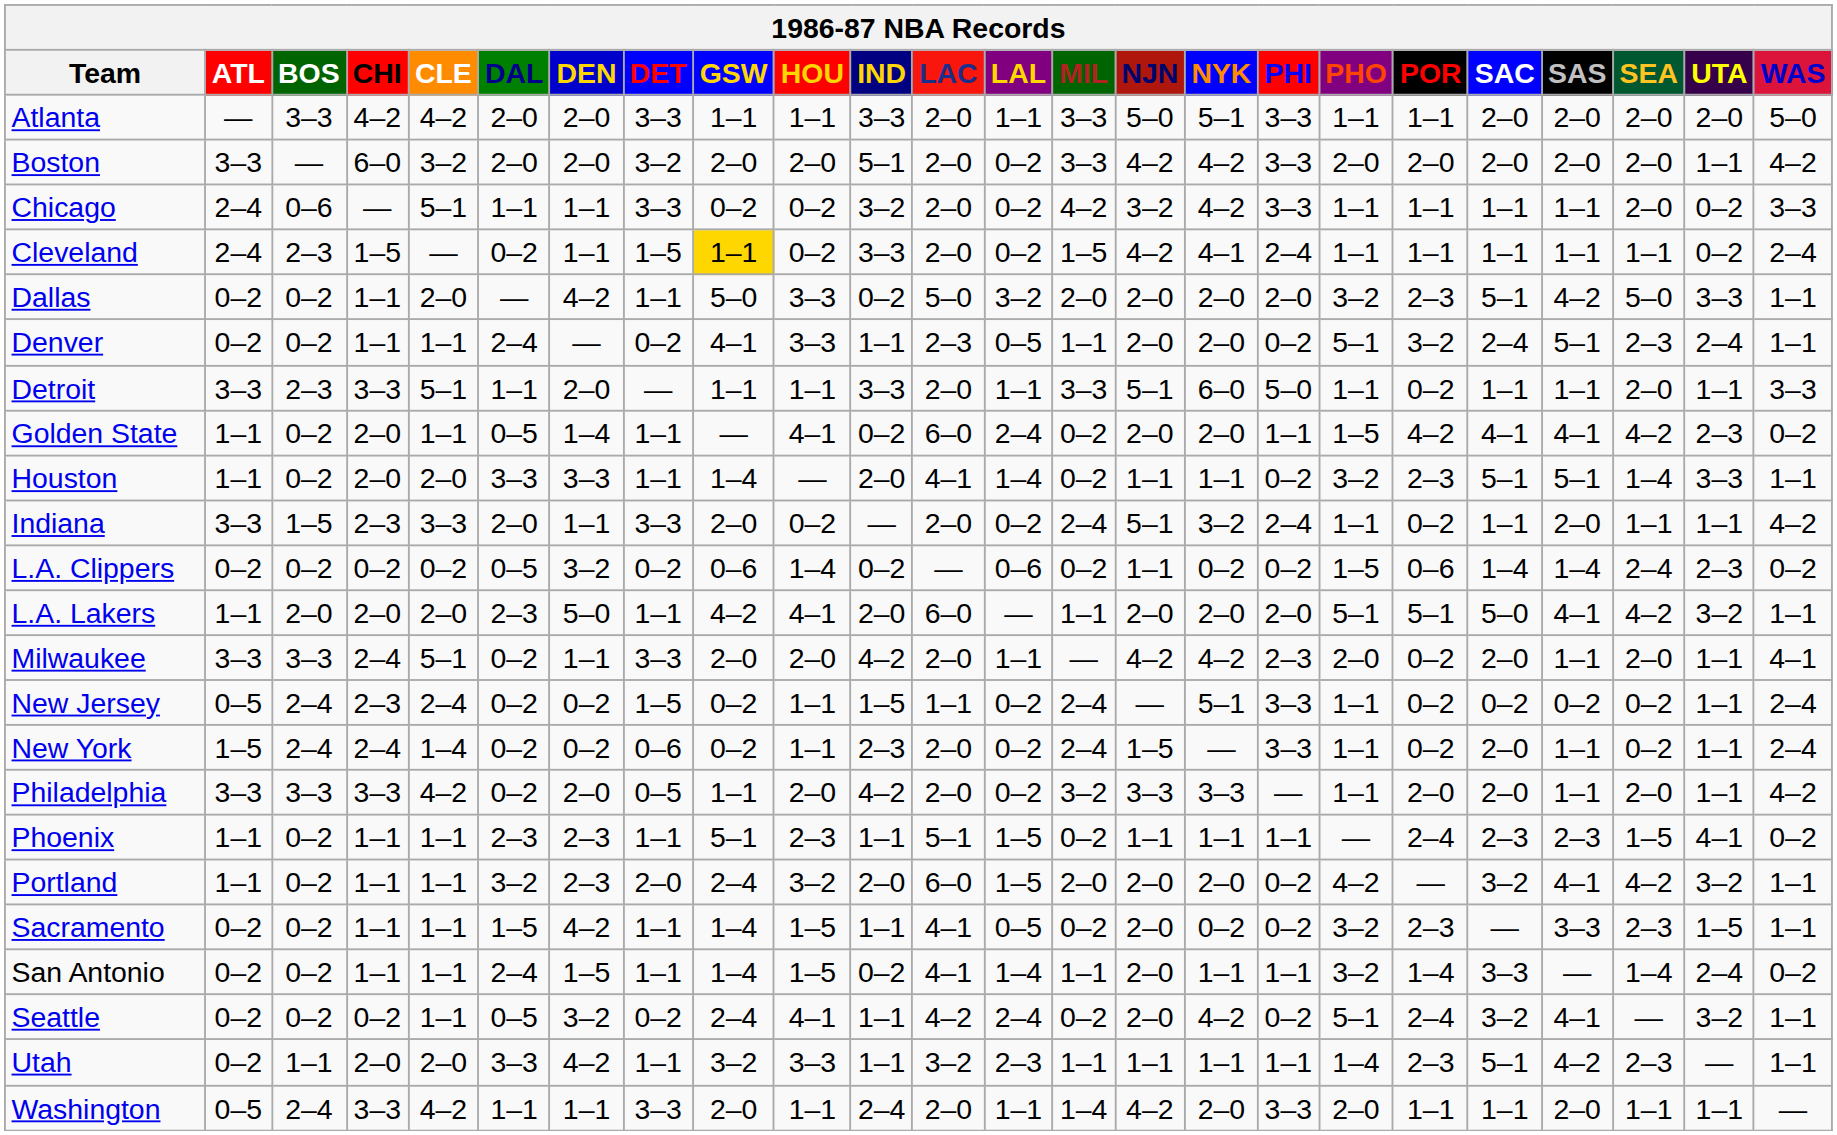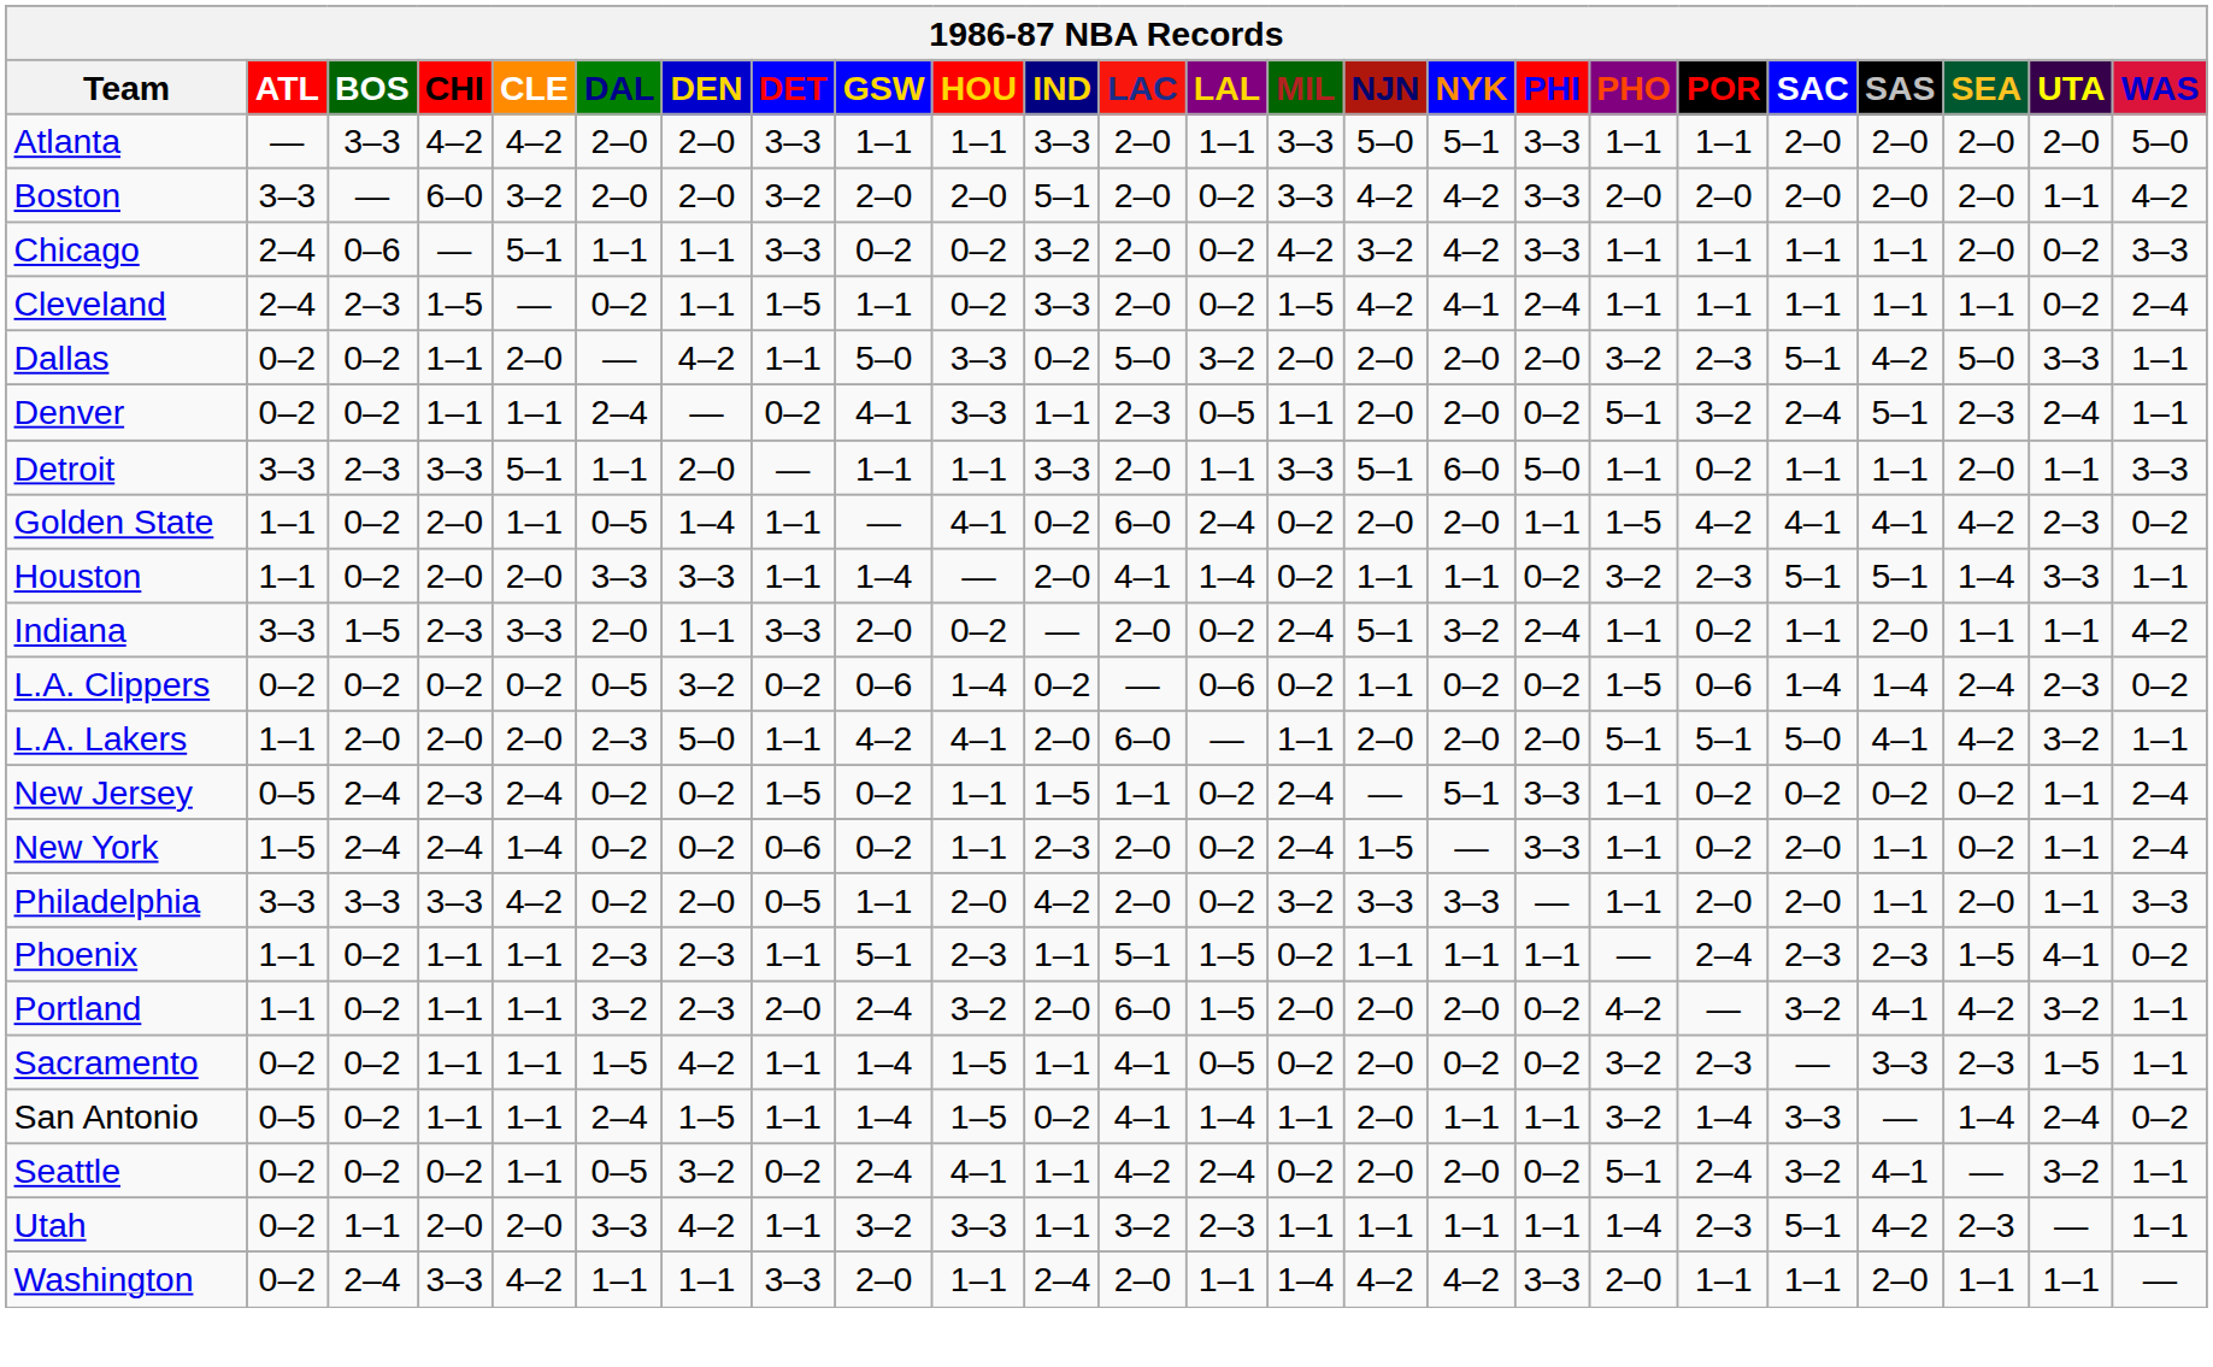Cleveland | GSW: gold background -> no background
- row: Milwaukee | 3–3 | 3–3 | 2–4 | 5–1 | 0–2 | 1–1 | 3–3 | 2–0 | 2–0 | 4–2 | 2–0 | 1–1 | — | 4–2 | 4–2 | 2–3 | 2–0 | 0–2 | 2–0 | 1–1 | 2–0 | 1–1 | 4–1
Philadelphia | WAS: 4–2 -> 3–3
San Antonio | ATL: 0–2 -> 0–5
Seattle | NYK: 4–2 -> 2–0
Washington | ATL: 0–5 -> 0–2
Washington | NYK: 2–0 -> 4–2
